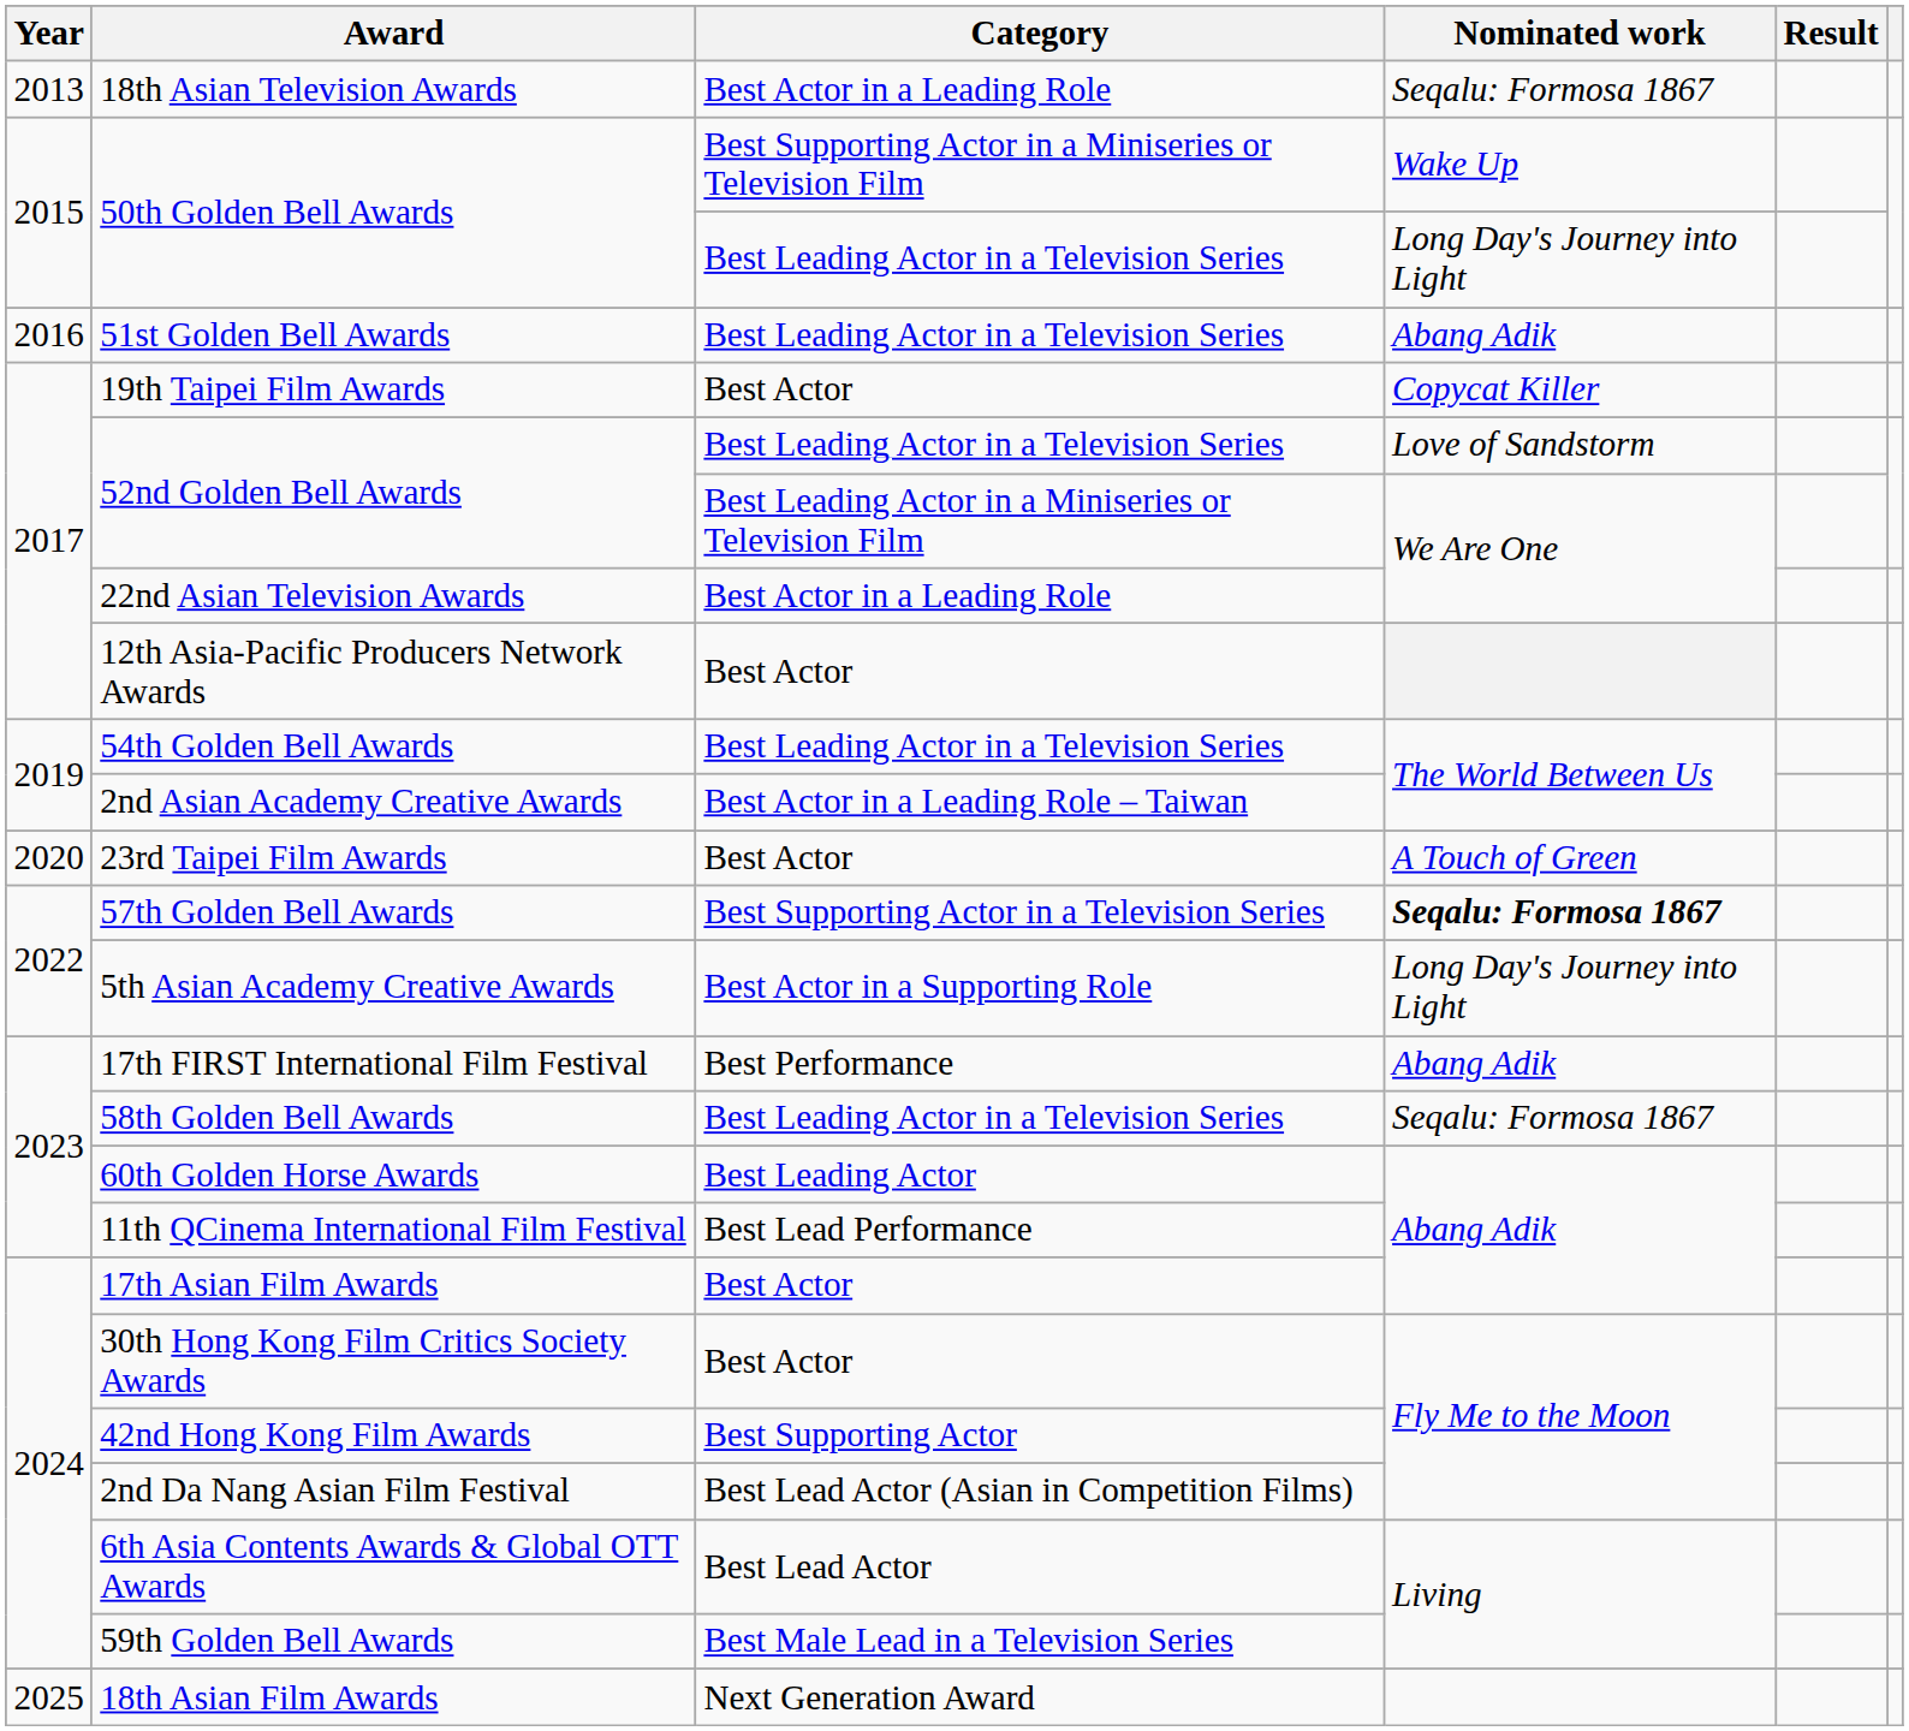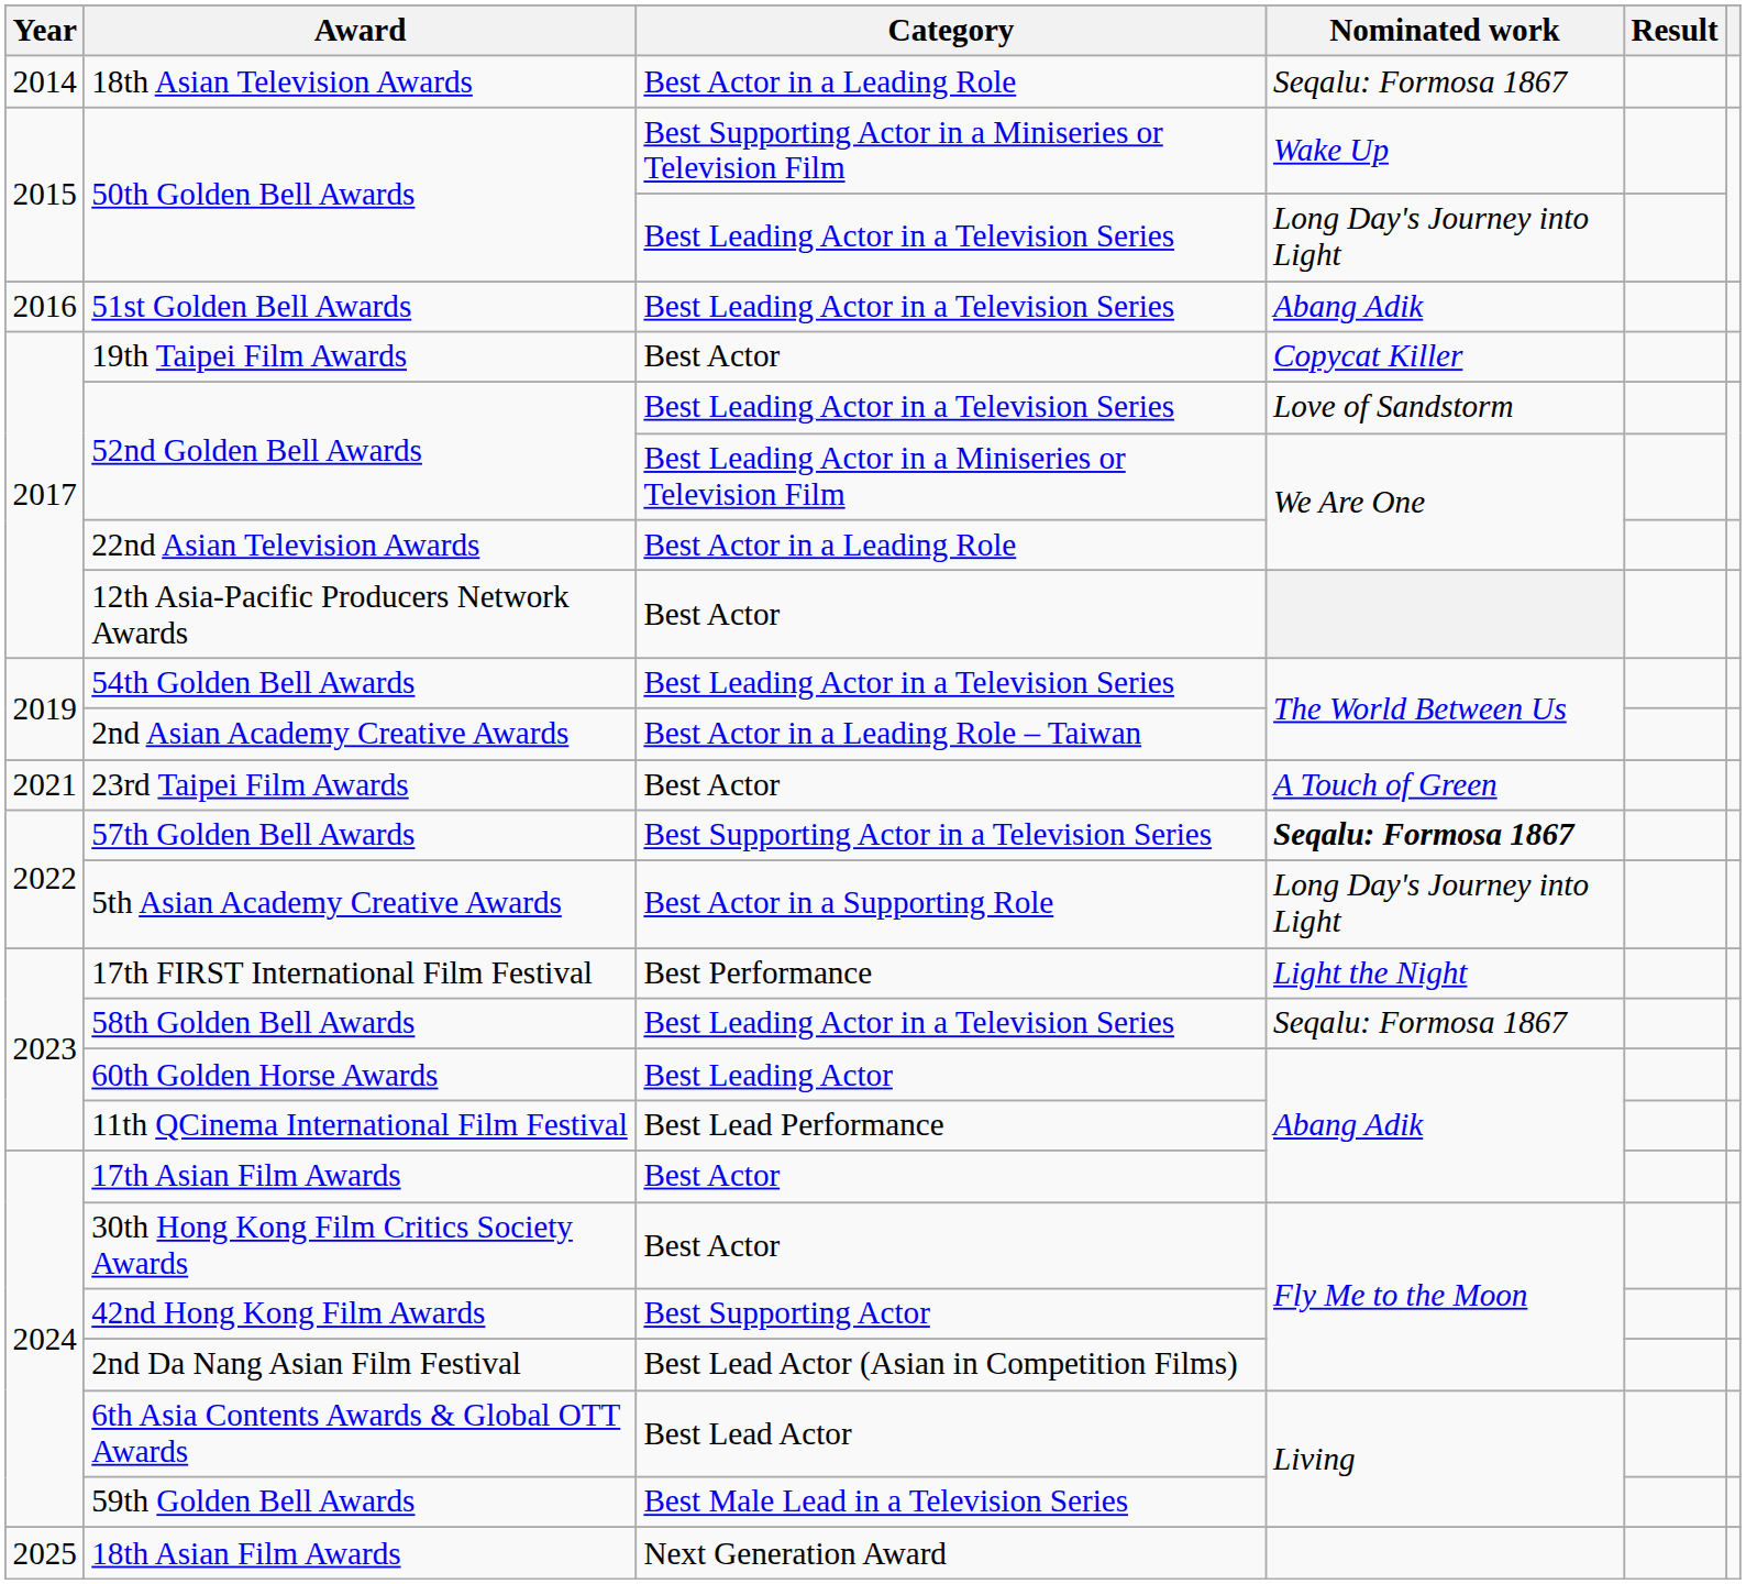18th Asian Television Awards | Year: 2013 -> 2014
23rd Taipei Film Awards | Year: 2020 -> 2021
17th FIRST International Film Festival | Nominated work: Abang Adik -> Light the Night
